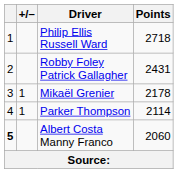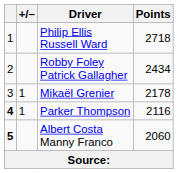Robby Foley Patrick Gallagher | Points: 2431 -> 2434
Parker Thompson | column 1: normal -> bold
Parker Thompson | Points: 2114 -> 2116
